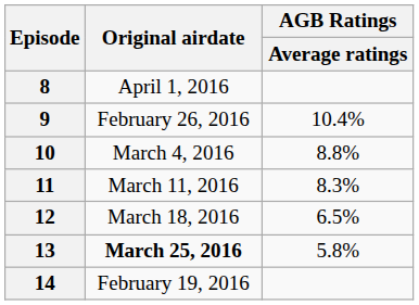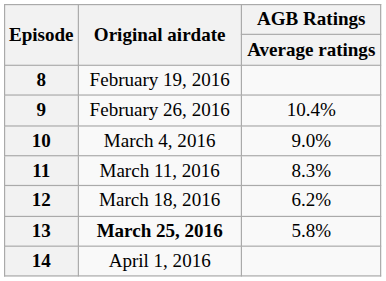8 | Original airdate: April 1, 2016 -> February 19, 2016
10 | AGB Ratings / Average ratings: 8.8% -> 9.0%
12 | AGB Ratings / Average ratings: 6.5% -> 6.2%
14 | Original airdate: February 19, 2016 -> April 1, 2016
